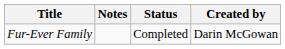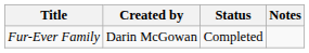columns swapped: Created by <-> Notes
